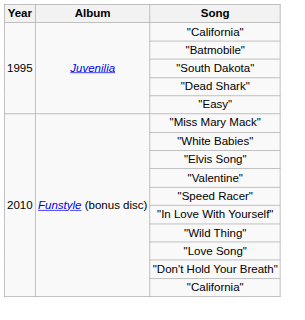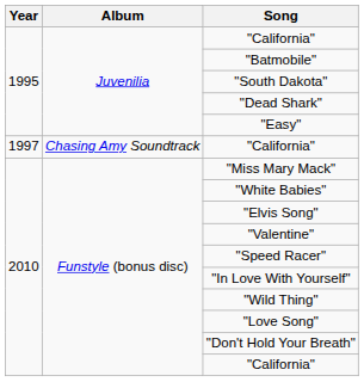+ row: 1997 | Chasing Amy Soundtrack | "California"
